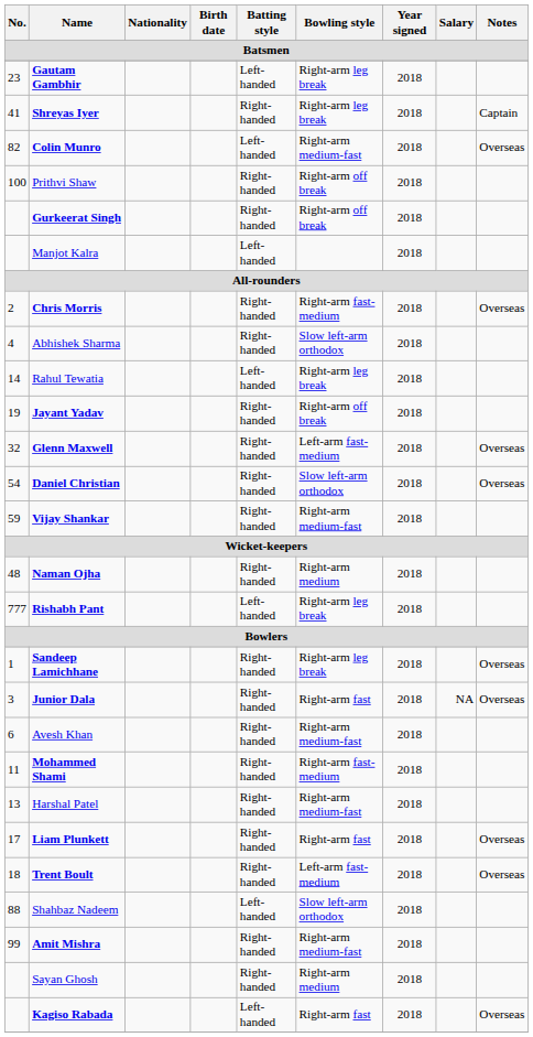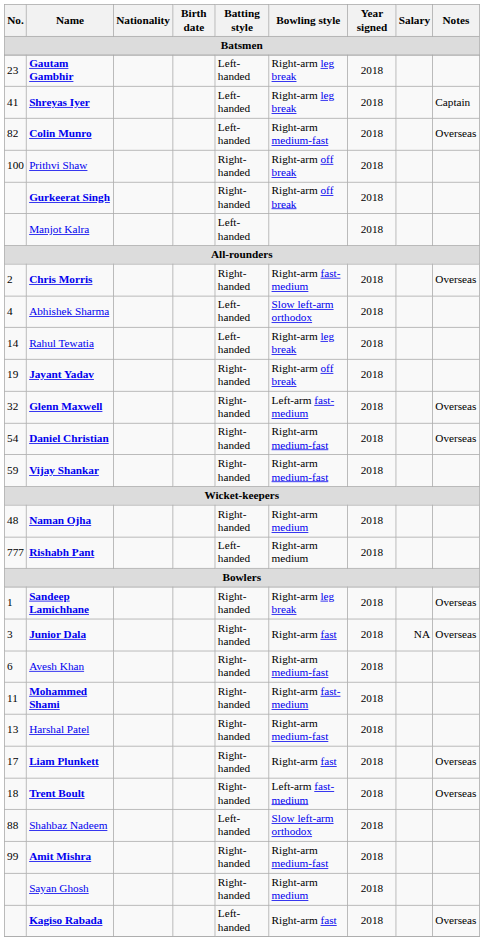Shreyas Iyer | Batting style: Right-handed -> Left-handed
Abhishek Sharma | Batting style: Right-handed -> Left-handed
Daniel Christian | Bowling style: Slow left-arm orthodox -> Right-arm medium-fast
Rishabh Pant | Bowling style: Right-arm leg break -> Right-arm medium
